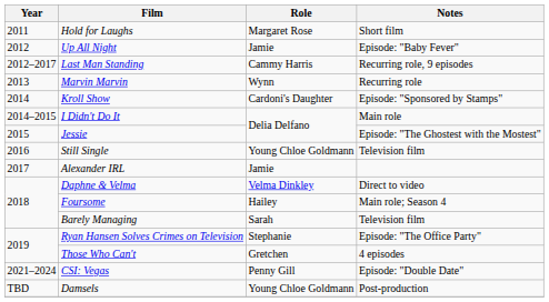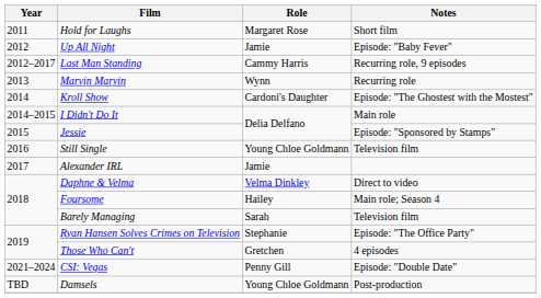Kroll Show | Notes: Episode: "Sponsored by Stamps" -> Episode: "The Ghostest with the Mostest"
Jessie | Notes: Episode: "The Ghostest with the Mostest" -> Episode: "Sponsored by Stamps"
